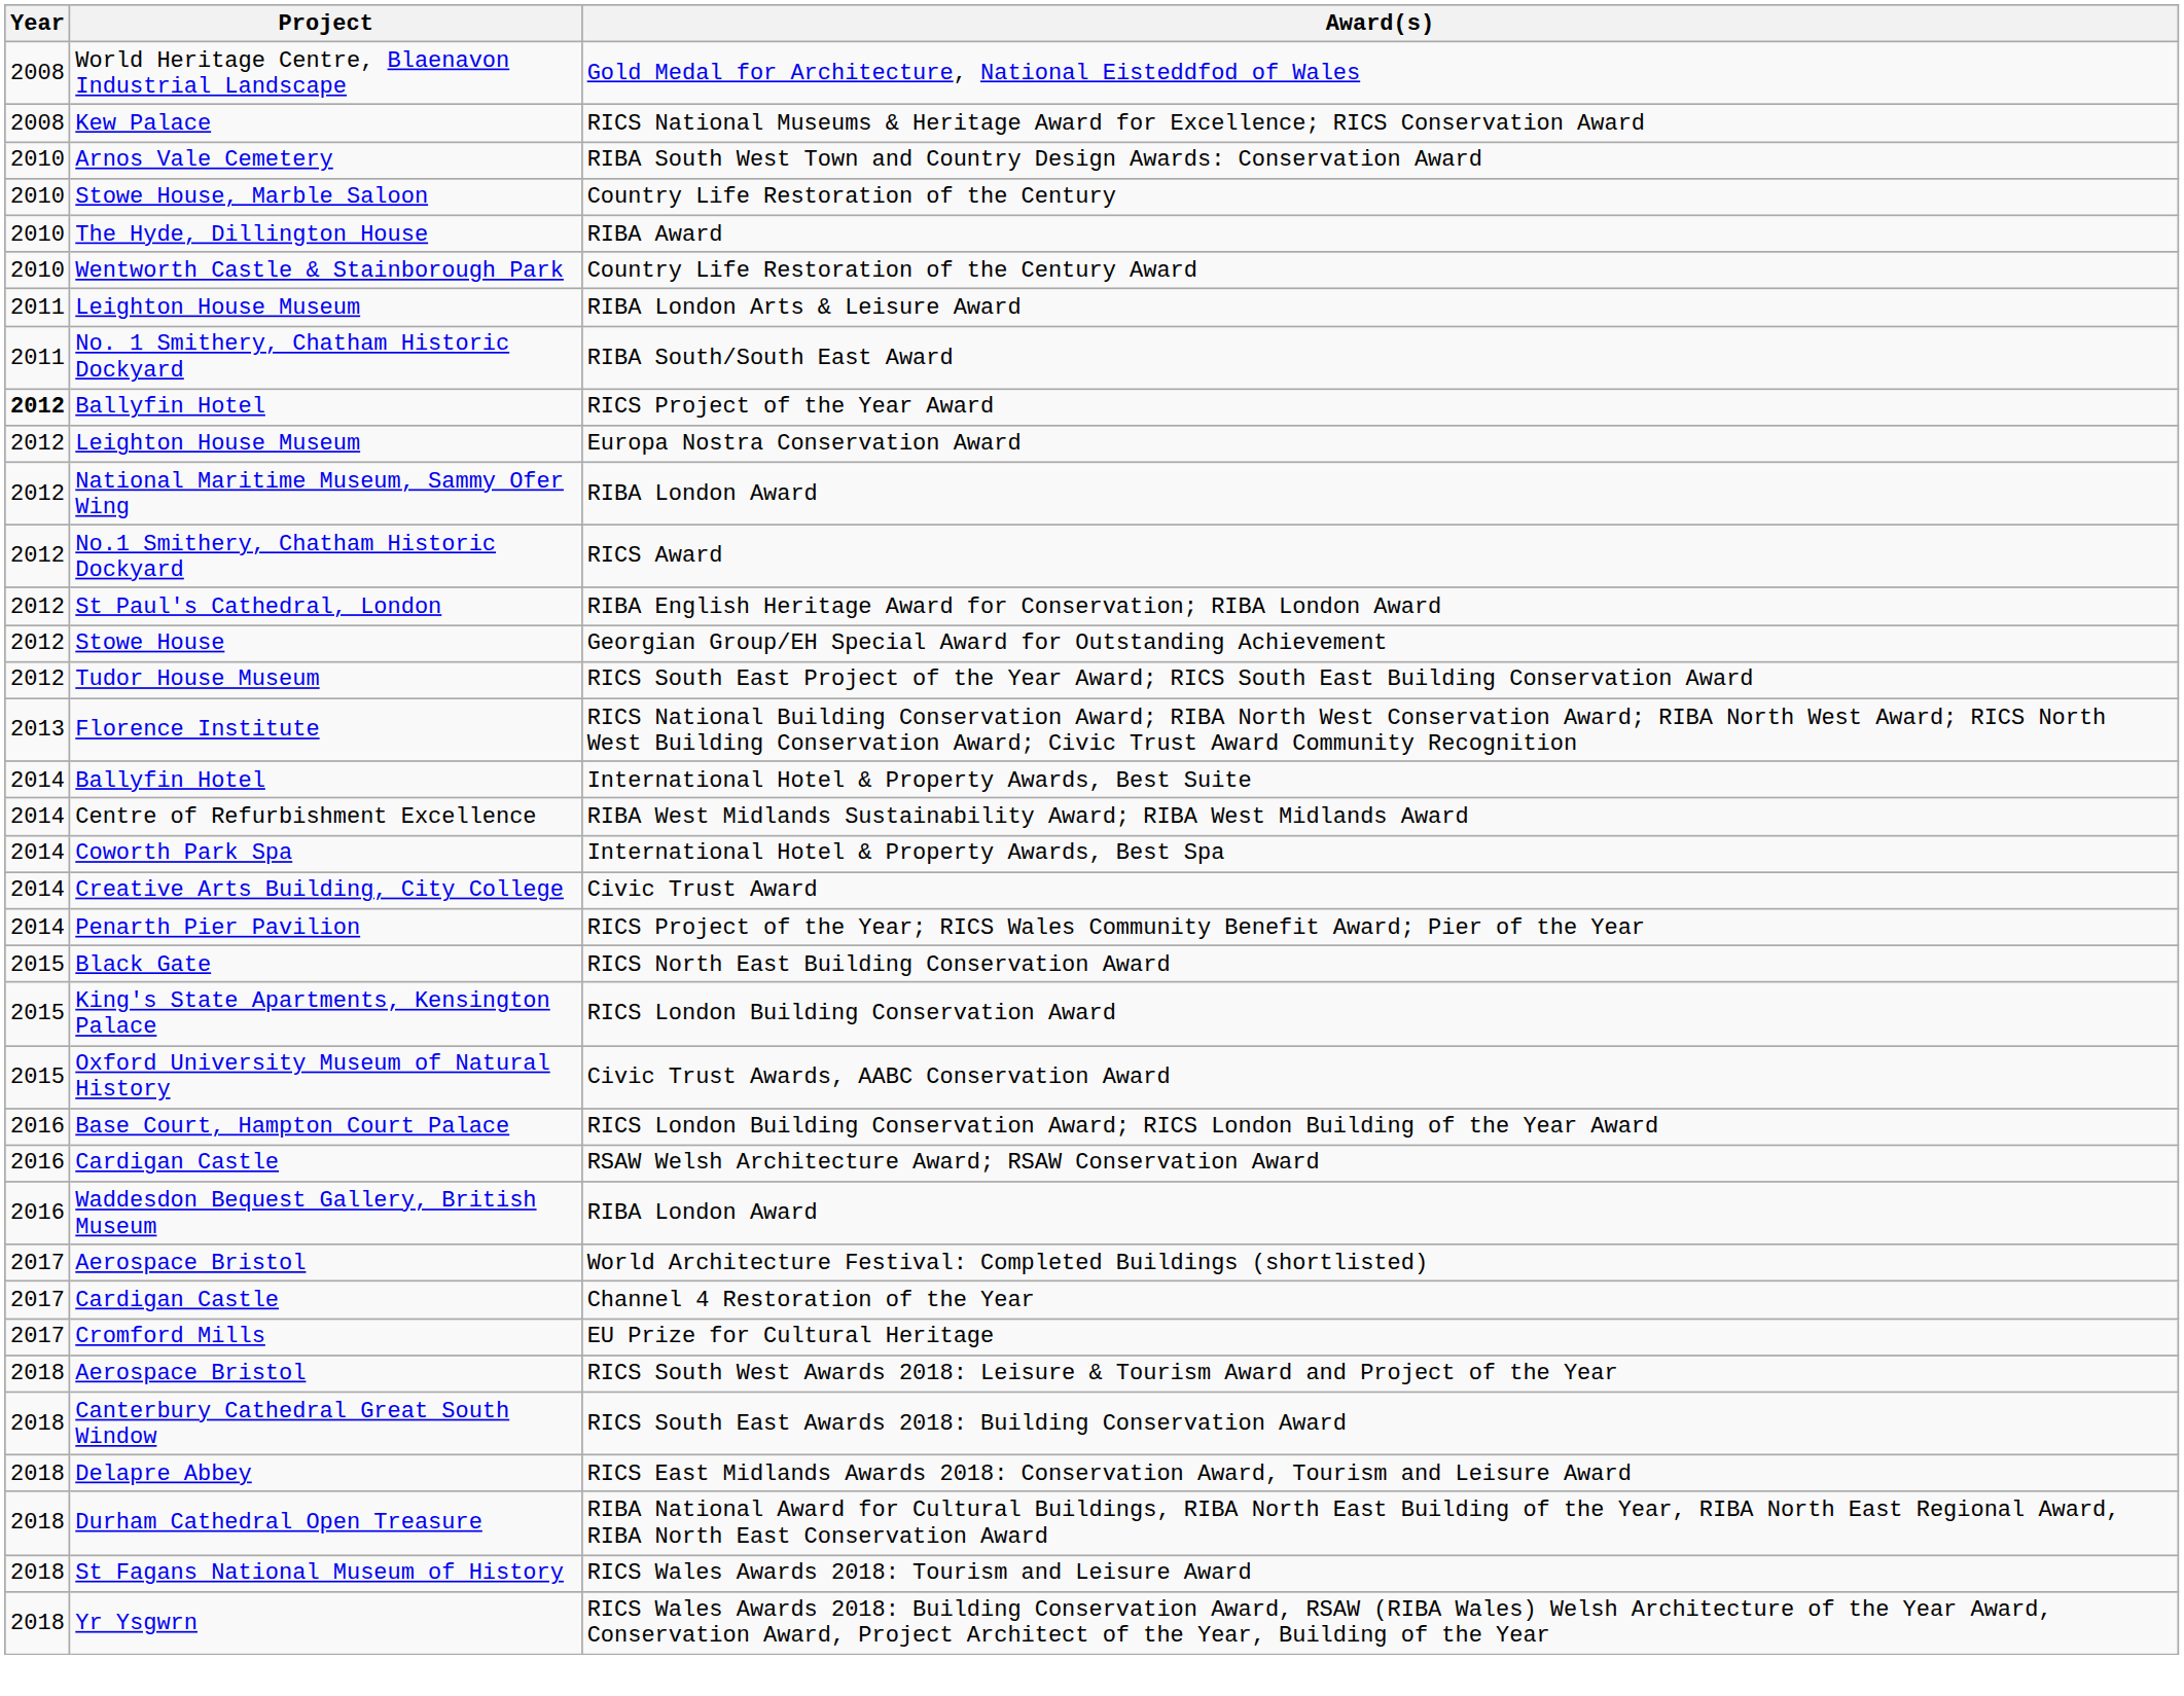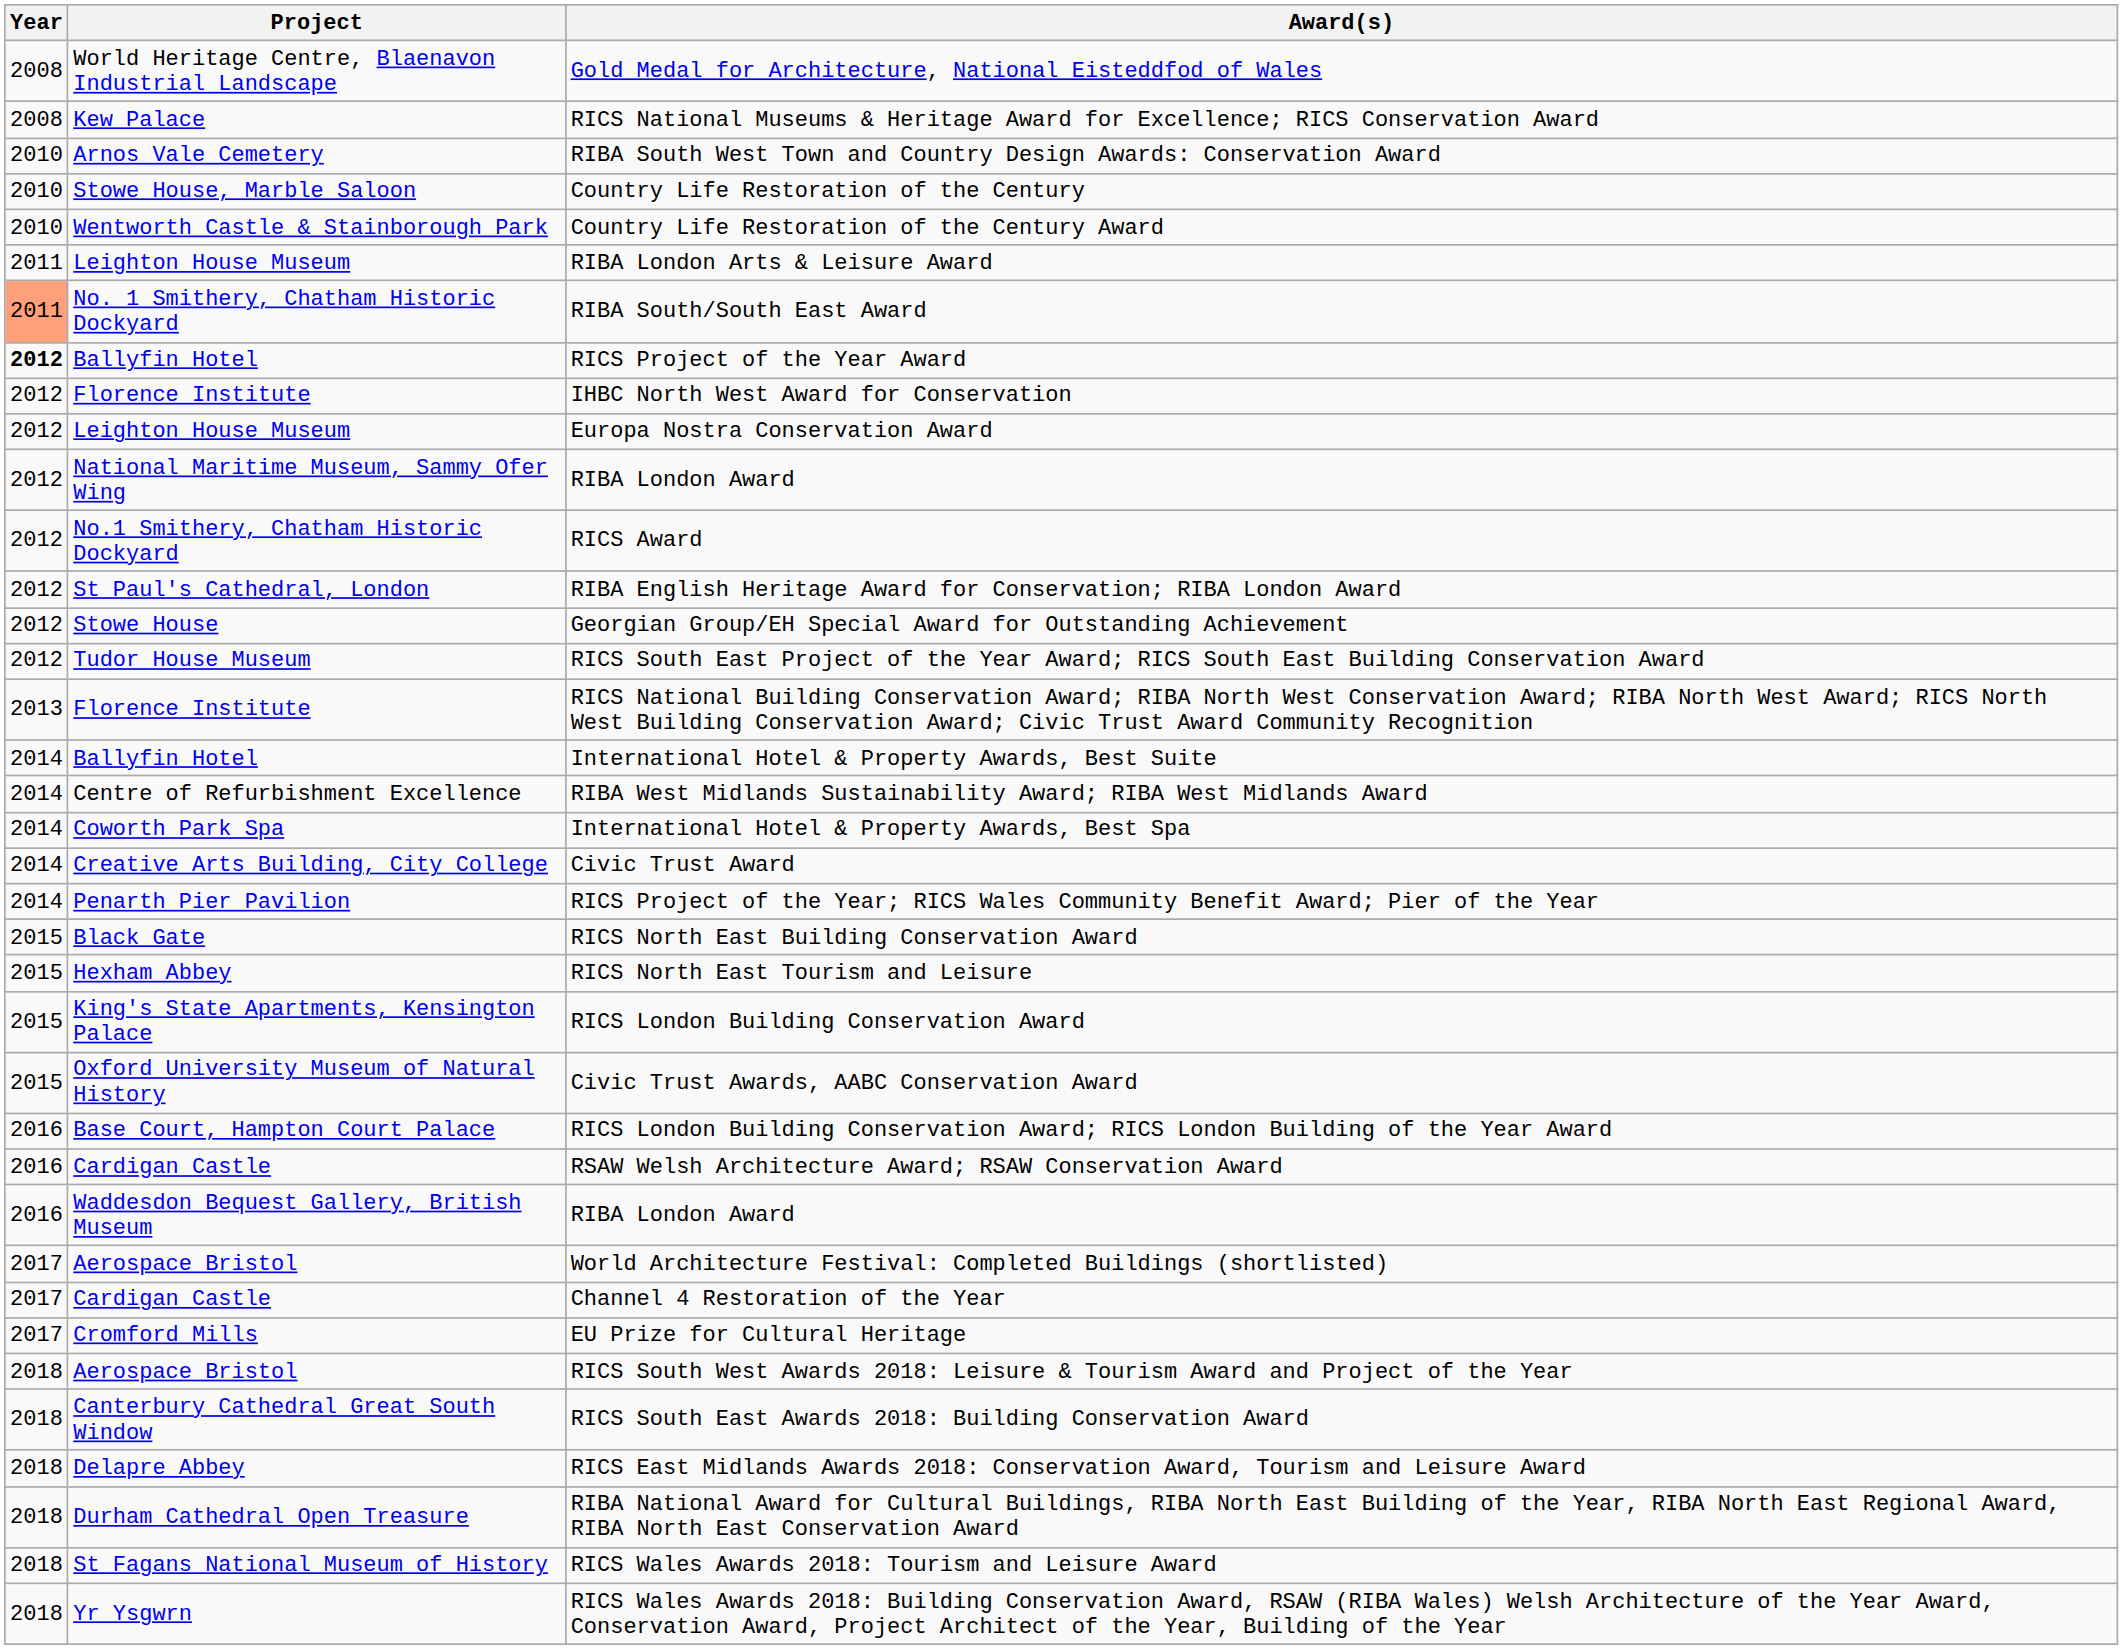- row: 2010 | The Hyde, Dillington House | RIBA Award
RIBA South/South East Award | Year: no background -> lightsalmon background
+ row: 2012 | Florence Institute | IHBC North West Award for Conservation
+ row: 2015 | Hexham Abbey | RICS North East Tourism and Leisure
